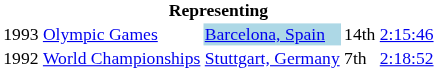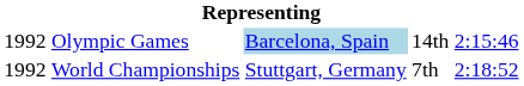Olympic Games | column 1: 1993 -> 1992
